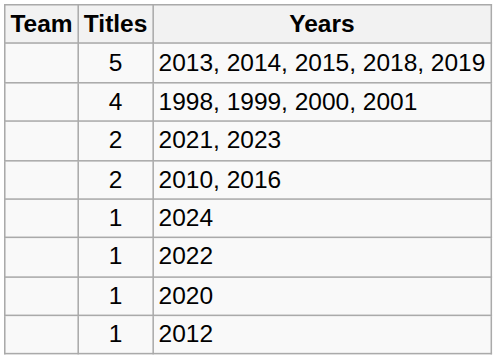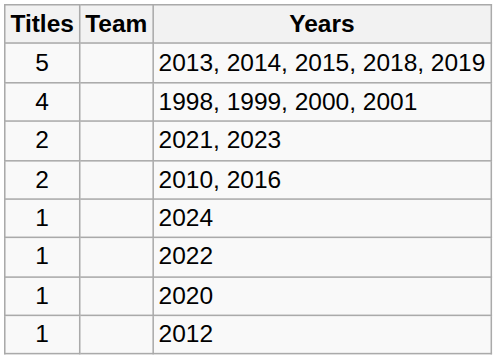columns swapped: Team <-> Titles
